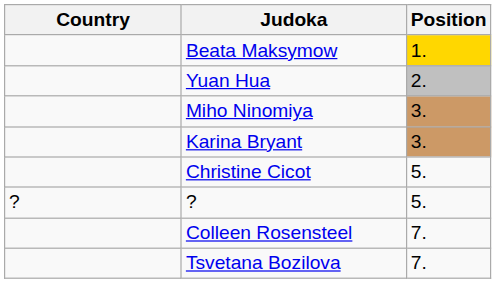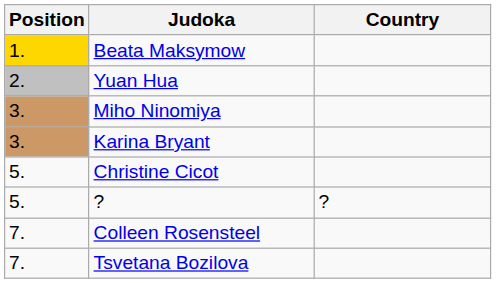columns swapped: Position <-> Country
